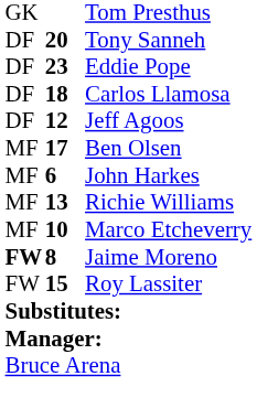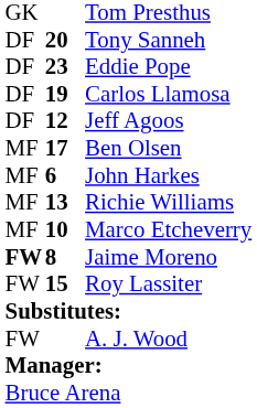Carlos Llamosa | column 2: 18 -> 19
+ row: FW | A. J. Wood
